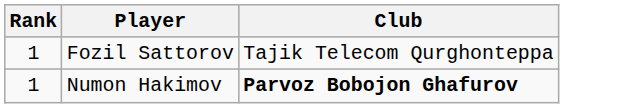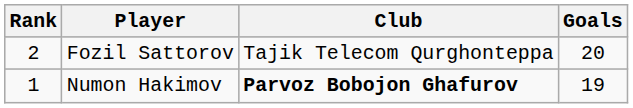+ column: Goals | 20 | 19
Fozil Sattorov | Rank: 1 -> 2
